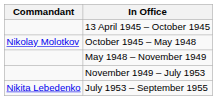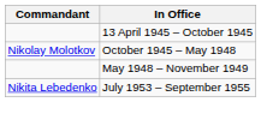- row: November 1949 – July 1953
